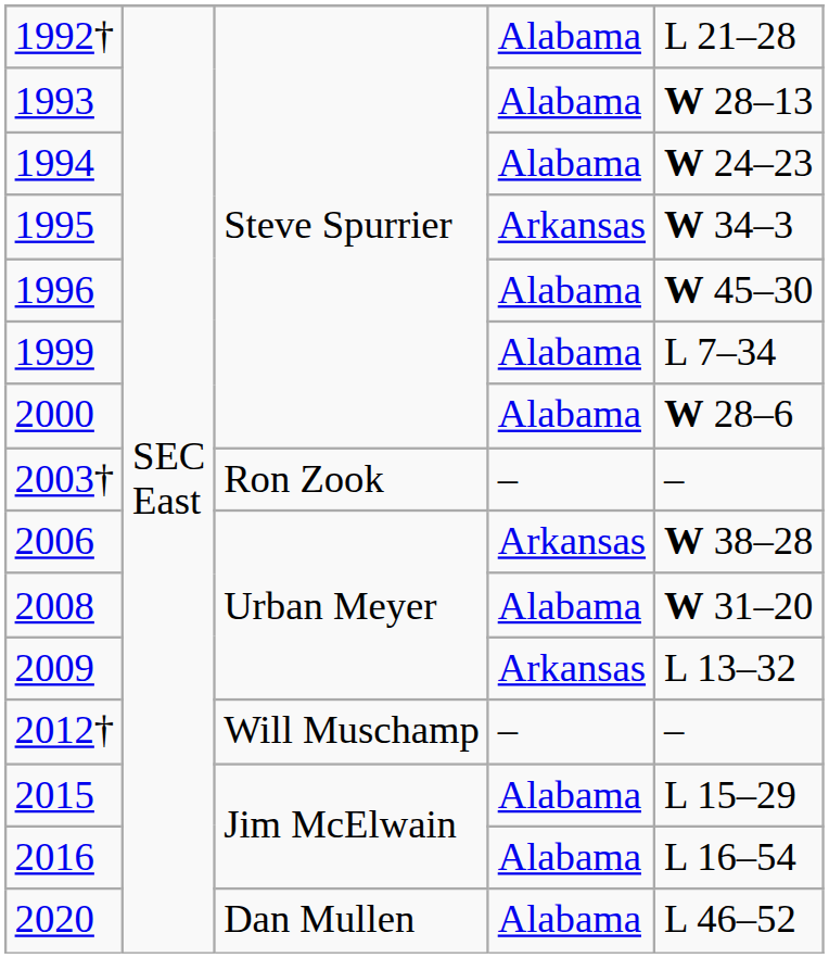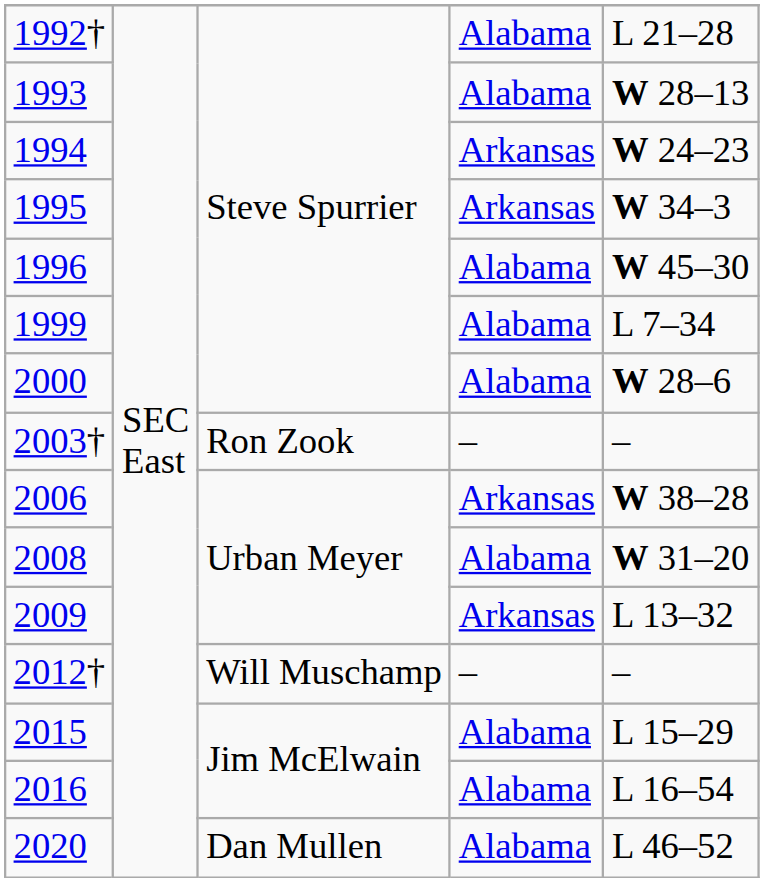1994 | column 4: Alabama -> Arkansas
